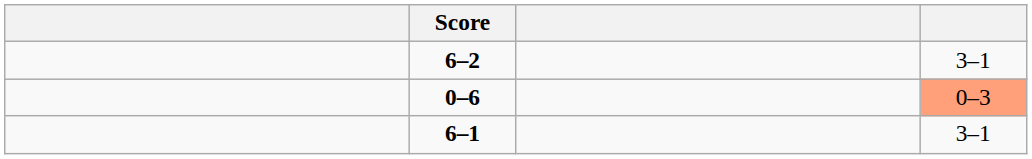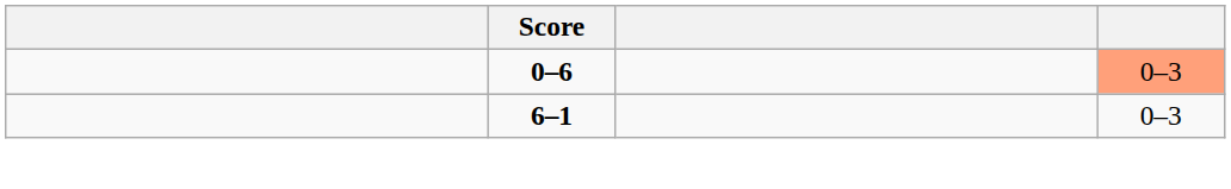- row: 6–2 | 3–1
6–1 | column 4: 3–1 -> 0–3
